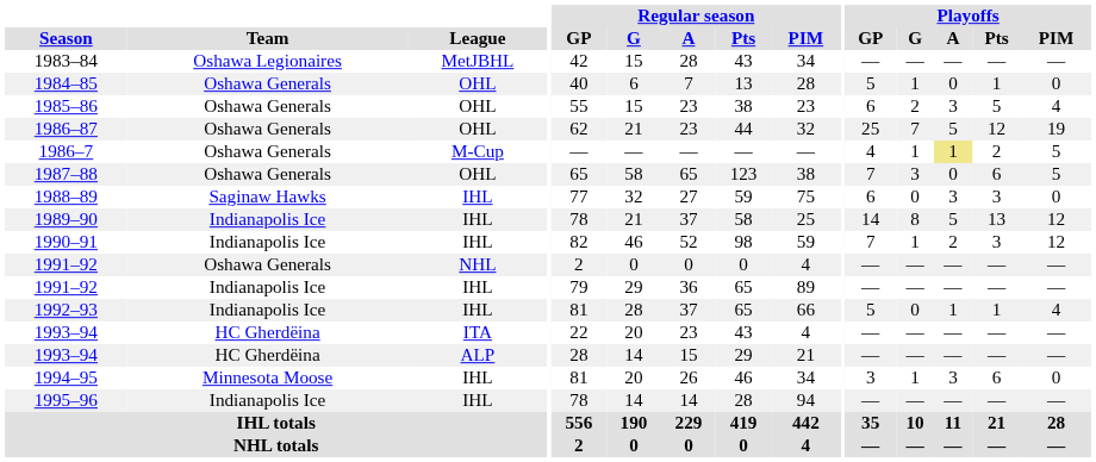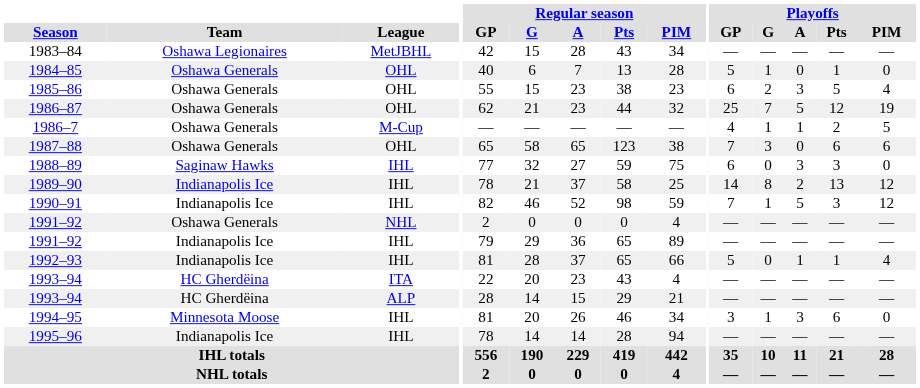1986–7 | Playoffs / A: khaki background -> no background
1987–88 | Playoffs / PIM: 5 -> 6
1989–90 | Playoffs / A: 5 -> 2
1990–91 | Playoffs / A: 2 -> 5
